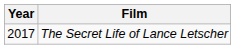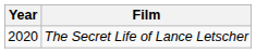The Secret Life of Lance Letscher | Year: 2017 -> 2020
